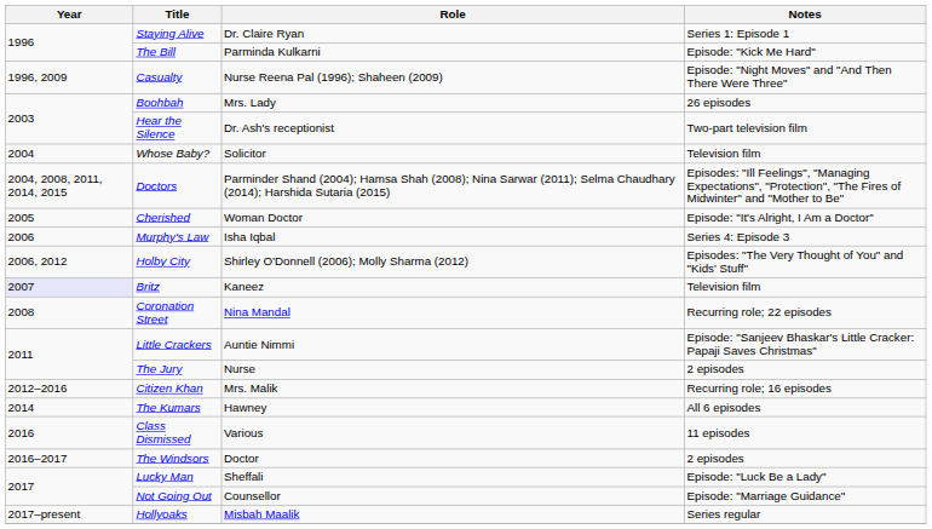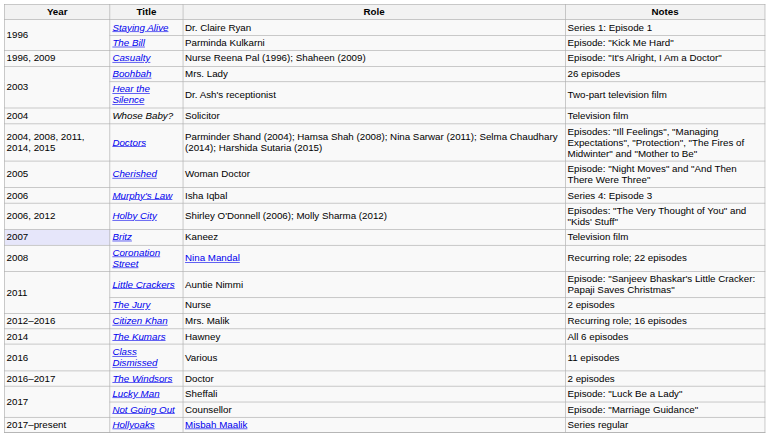Casualty | Notes: Episode: "Night Moves" and "And Then There Were Three" -> Episode: "It's Alright, I Am a Doctor"
Cherished | Notes: Episode: "It's Alright, I Am a Doctor" -> Episode: "Night Moves" and "And Then There Were Three"
